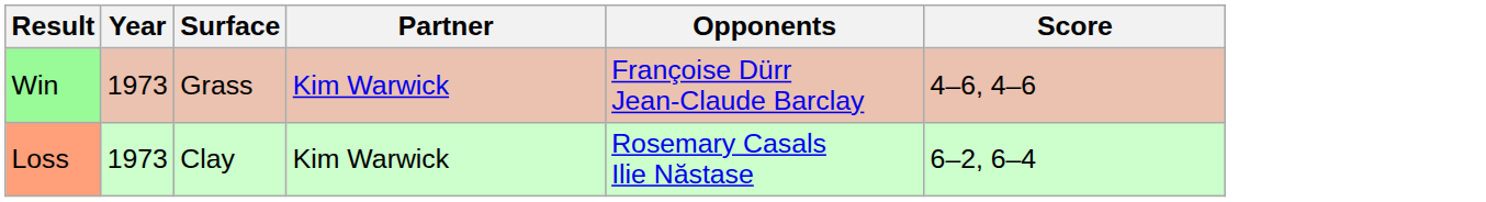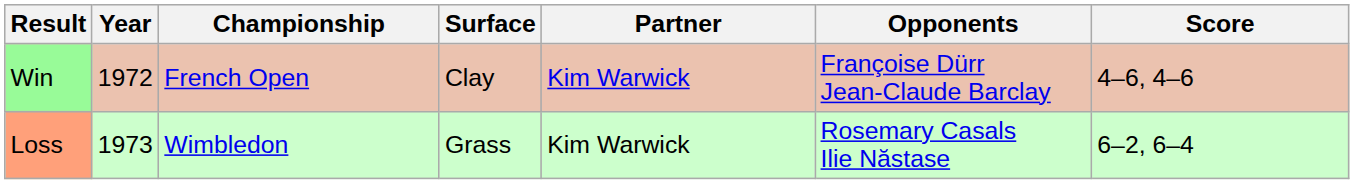+ column: Championship | French Open | Wimbledon
Win | Year: 1973 -> 1972
Win | Surface: Grass -> Clay
Loss | Surface: Clay -> Grass
